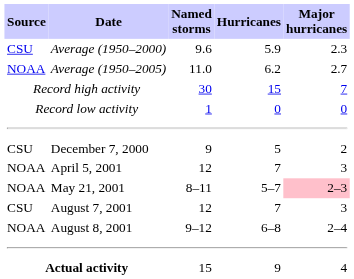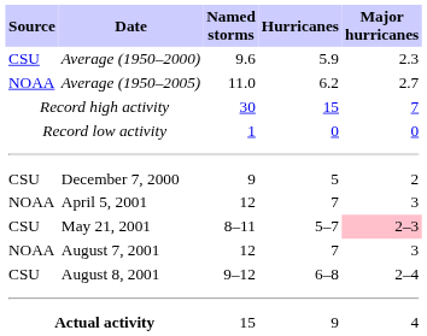May 21, 2001 | Source: NOAA -> CSU
August 7, 2001 | Source: CSU -> NOAA
August 8, 2001 | Source: NOAA -> CSU
